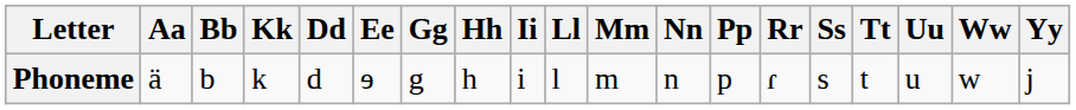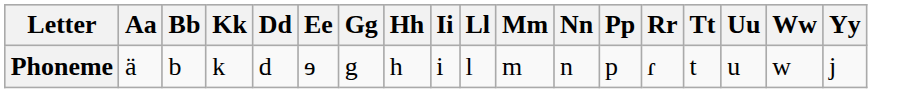- column: Ss | s
